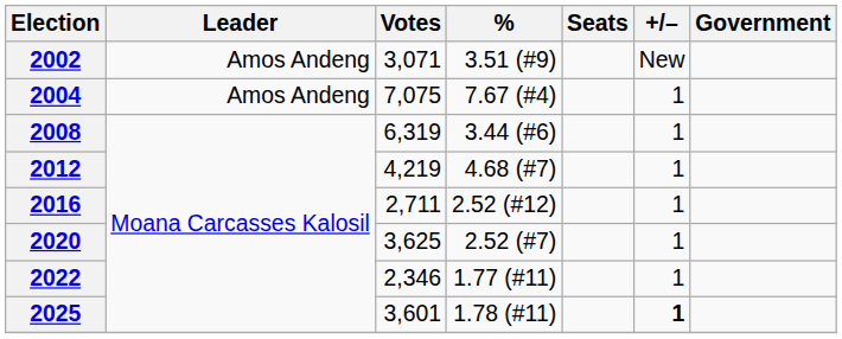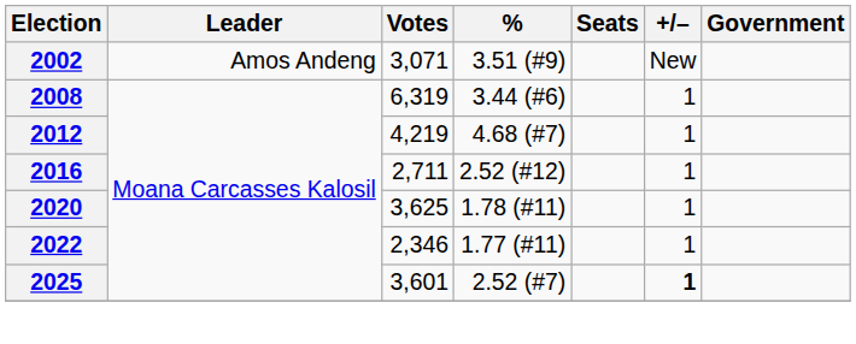- row: 2004 | Amos Andeng | 7,075 | 7.67 (#4) | 1
2020 | %: 2.52 (#7) -> 1.78 (#11)
2025 | %: 1.78 (#11) -> 2.52 (#7)
